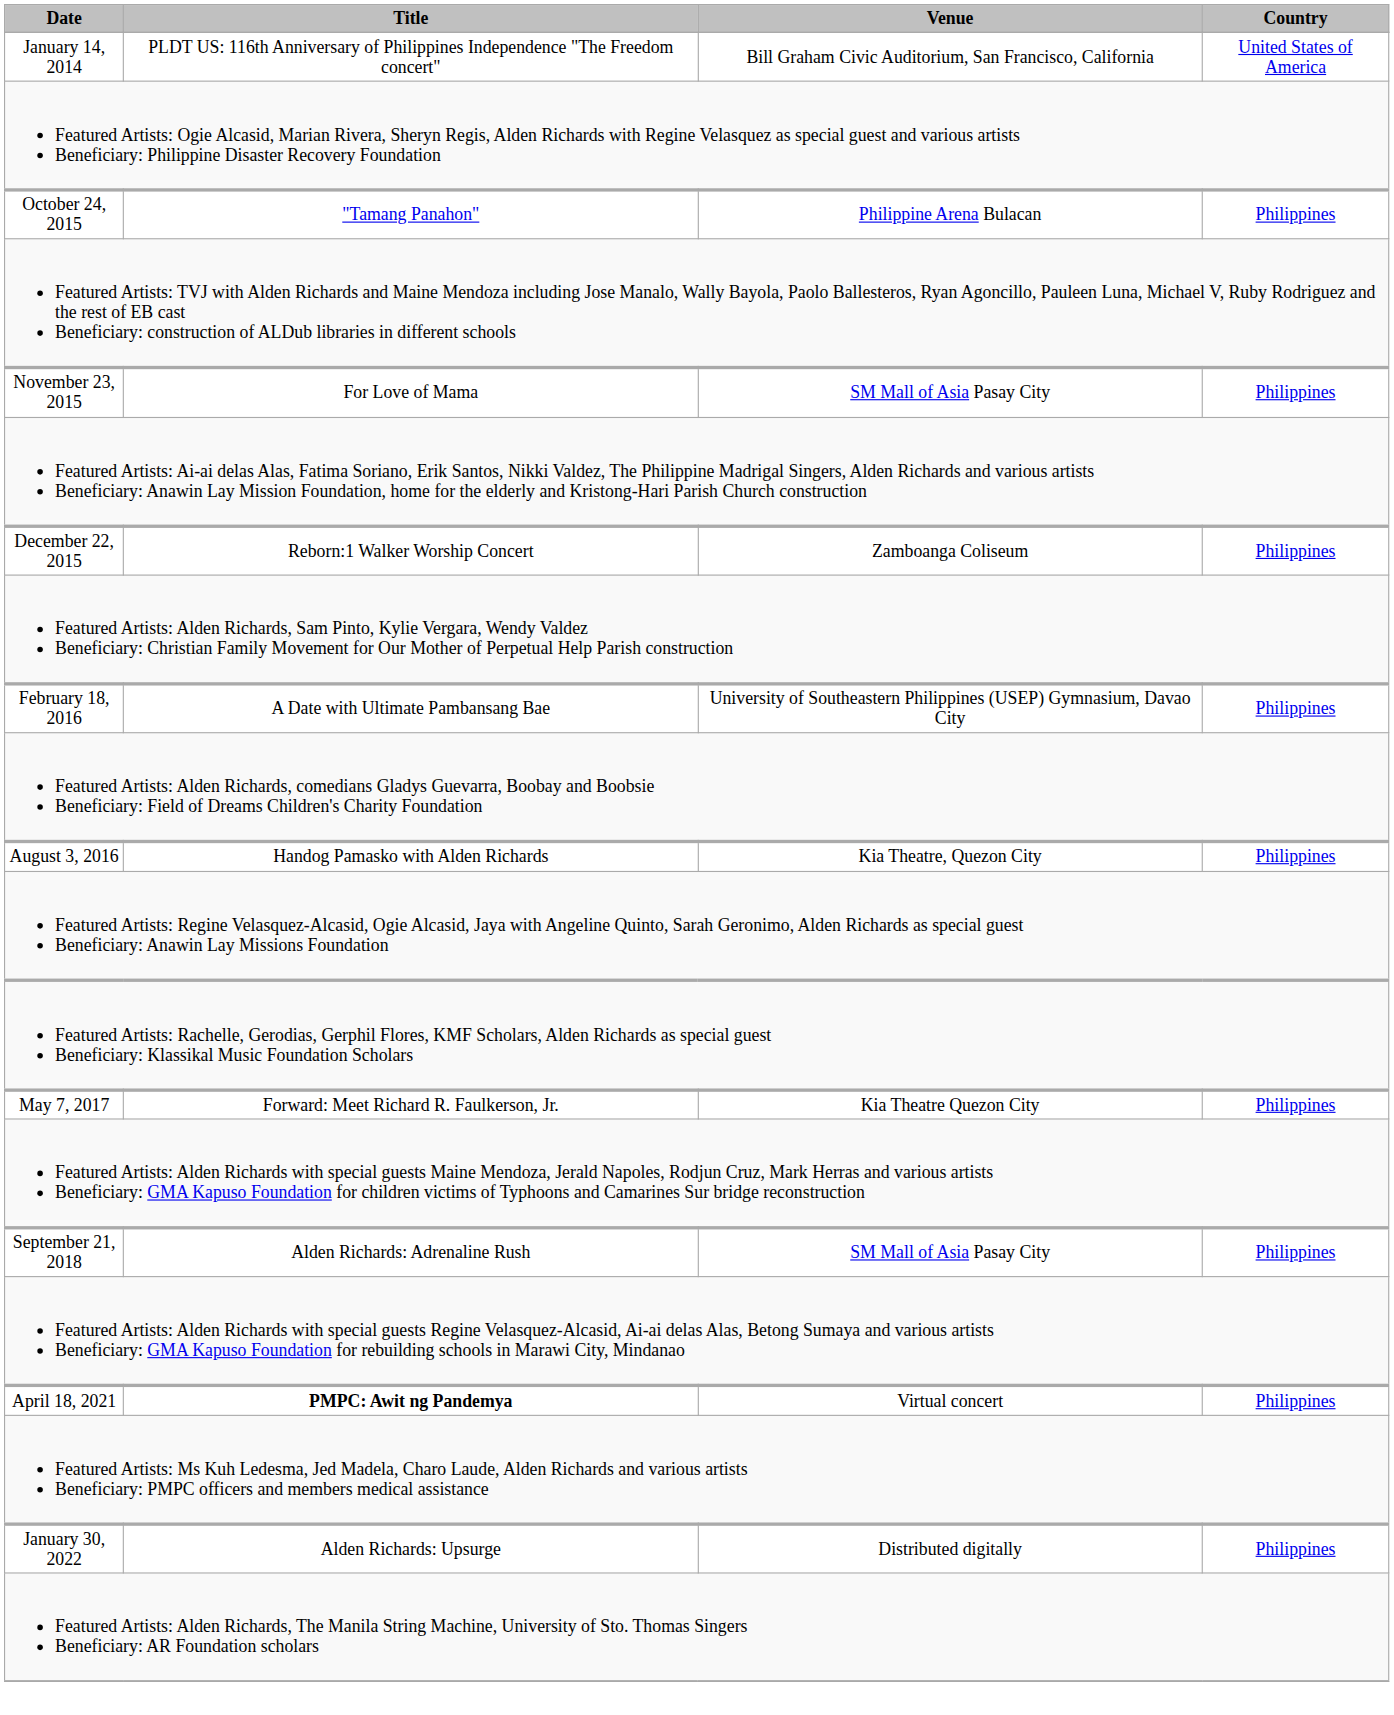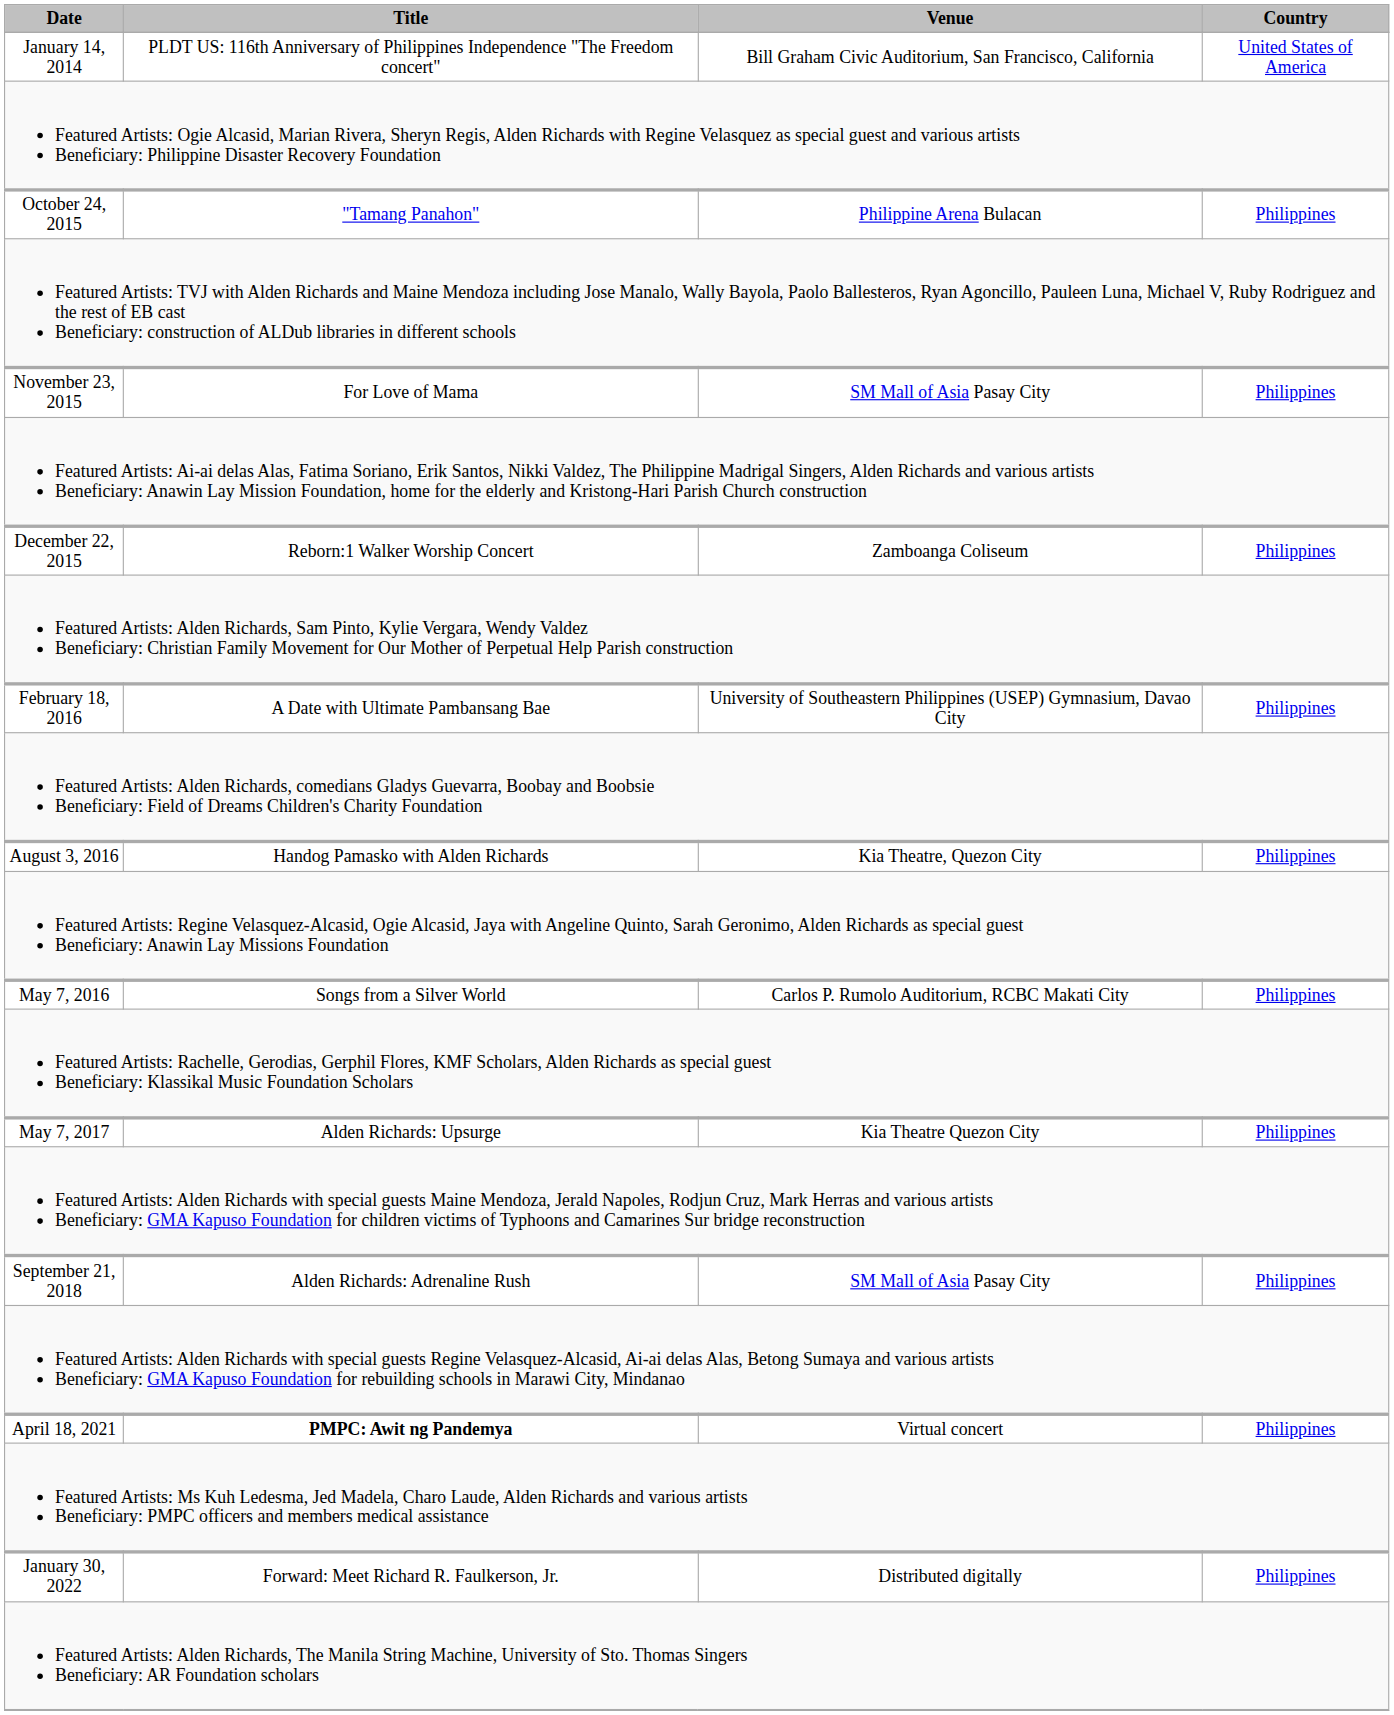+ row: May 7, 2016 | Songs from a Silver World | Carlos P. Rumolo Auditorium, RCBC Makati City | Philippines
May 7, 2017 | Title: Forward: Meet Richard R. Faulkerson, Jr. -> Alden Richards: Upsurge
January 30, 2022 | Title: Alden Richards: Upsurge -> Forward: Meet Richard R. Faulkerson, Jr.
